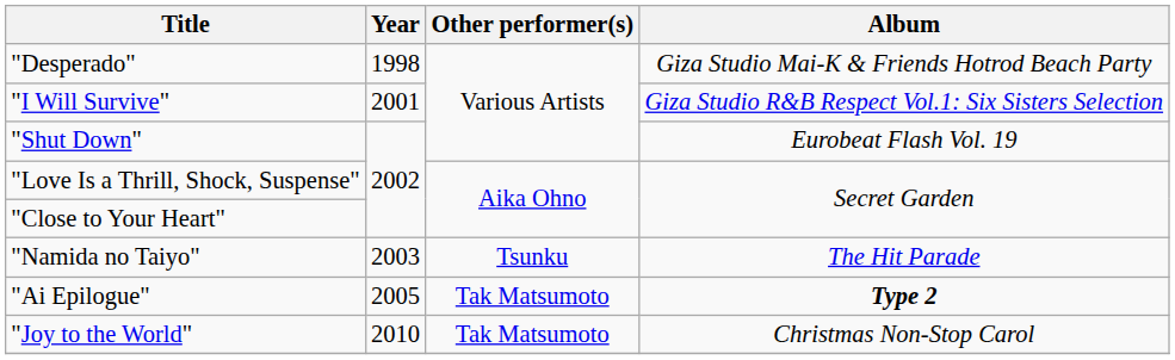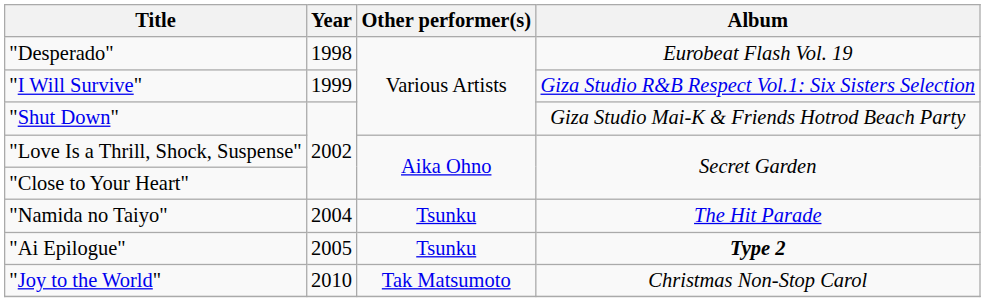"Desperado" | Album: Giza Studio Mai-K & Friends Hotrod Beach Party -> Eurobeat Flash Vol. 19
"I Will Survive" | Year: 2001 -> 1999
"Shut Down" | Album: Eurobeat Flash Vol. 19 -> Giza Studio Mai-K & Friends Hotrod Beach Party
"Namida no Taiyo" | Year: 2003 -> 2004
"Ai Epilogue" | Other performer(s): Tak Matsumoto -> Tsunku
